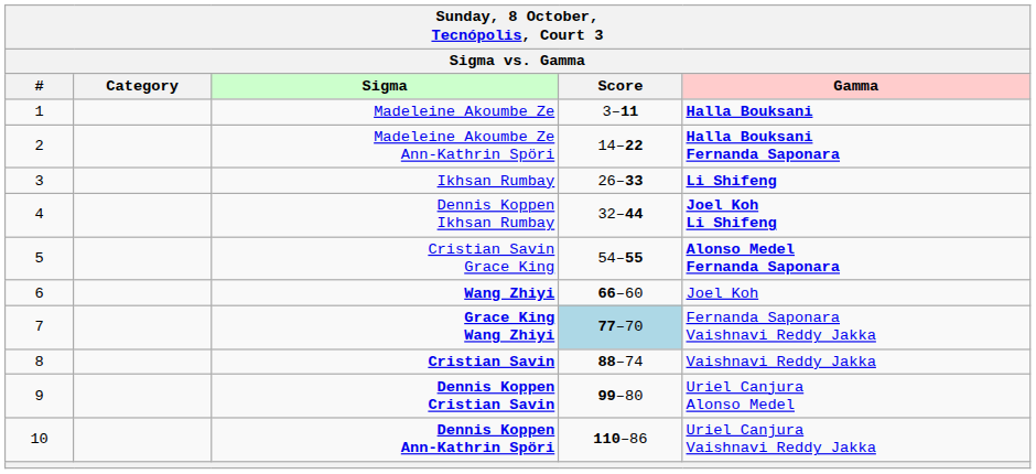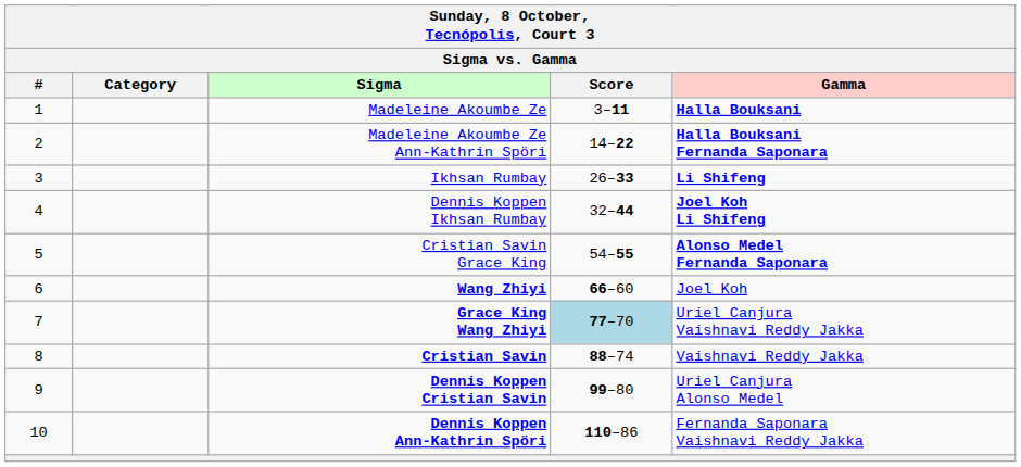Grace King Wang Zhiyi | Gamma: Fernanda Saponara Vaishnavi Reddy Jakka -> Uriel Canjura Vaishnavi Reddy Jakka
Dennis Koppen Ann-Kathrin Spöri | Gamma: Uriel Canjura Vaishnavi Reddy Jakka -> Fernanda Saponara Vaishnavi Reddy Jakka
